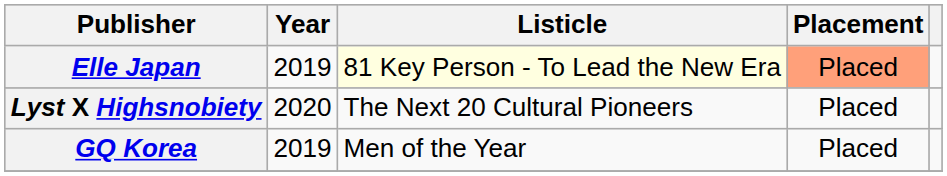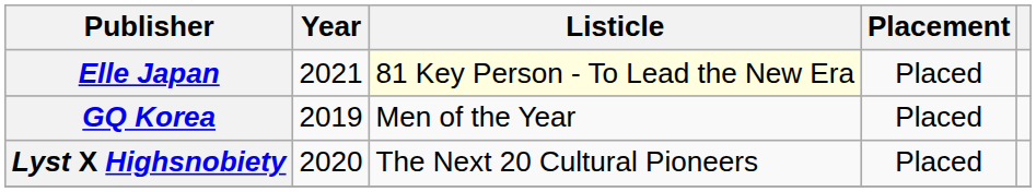Elle Japan | Year: 2019 -> 2021
Elle Japan | Placement: lightsalmon background -> no background
rows swapped: GQ Korea <-> Lyst X Highsnobiety
